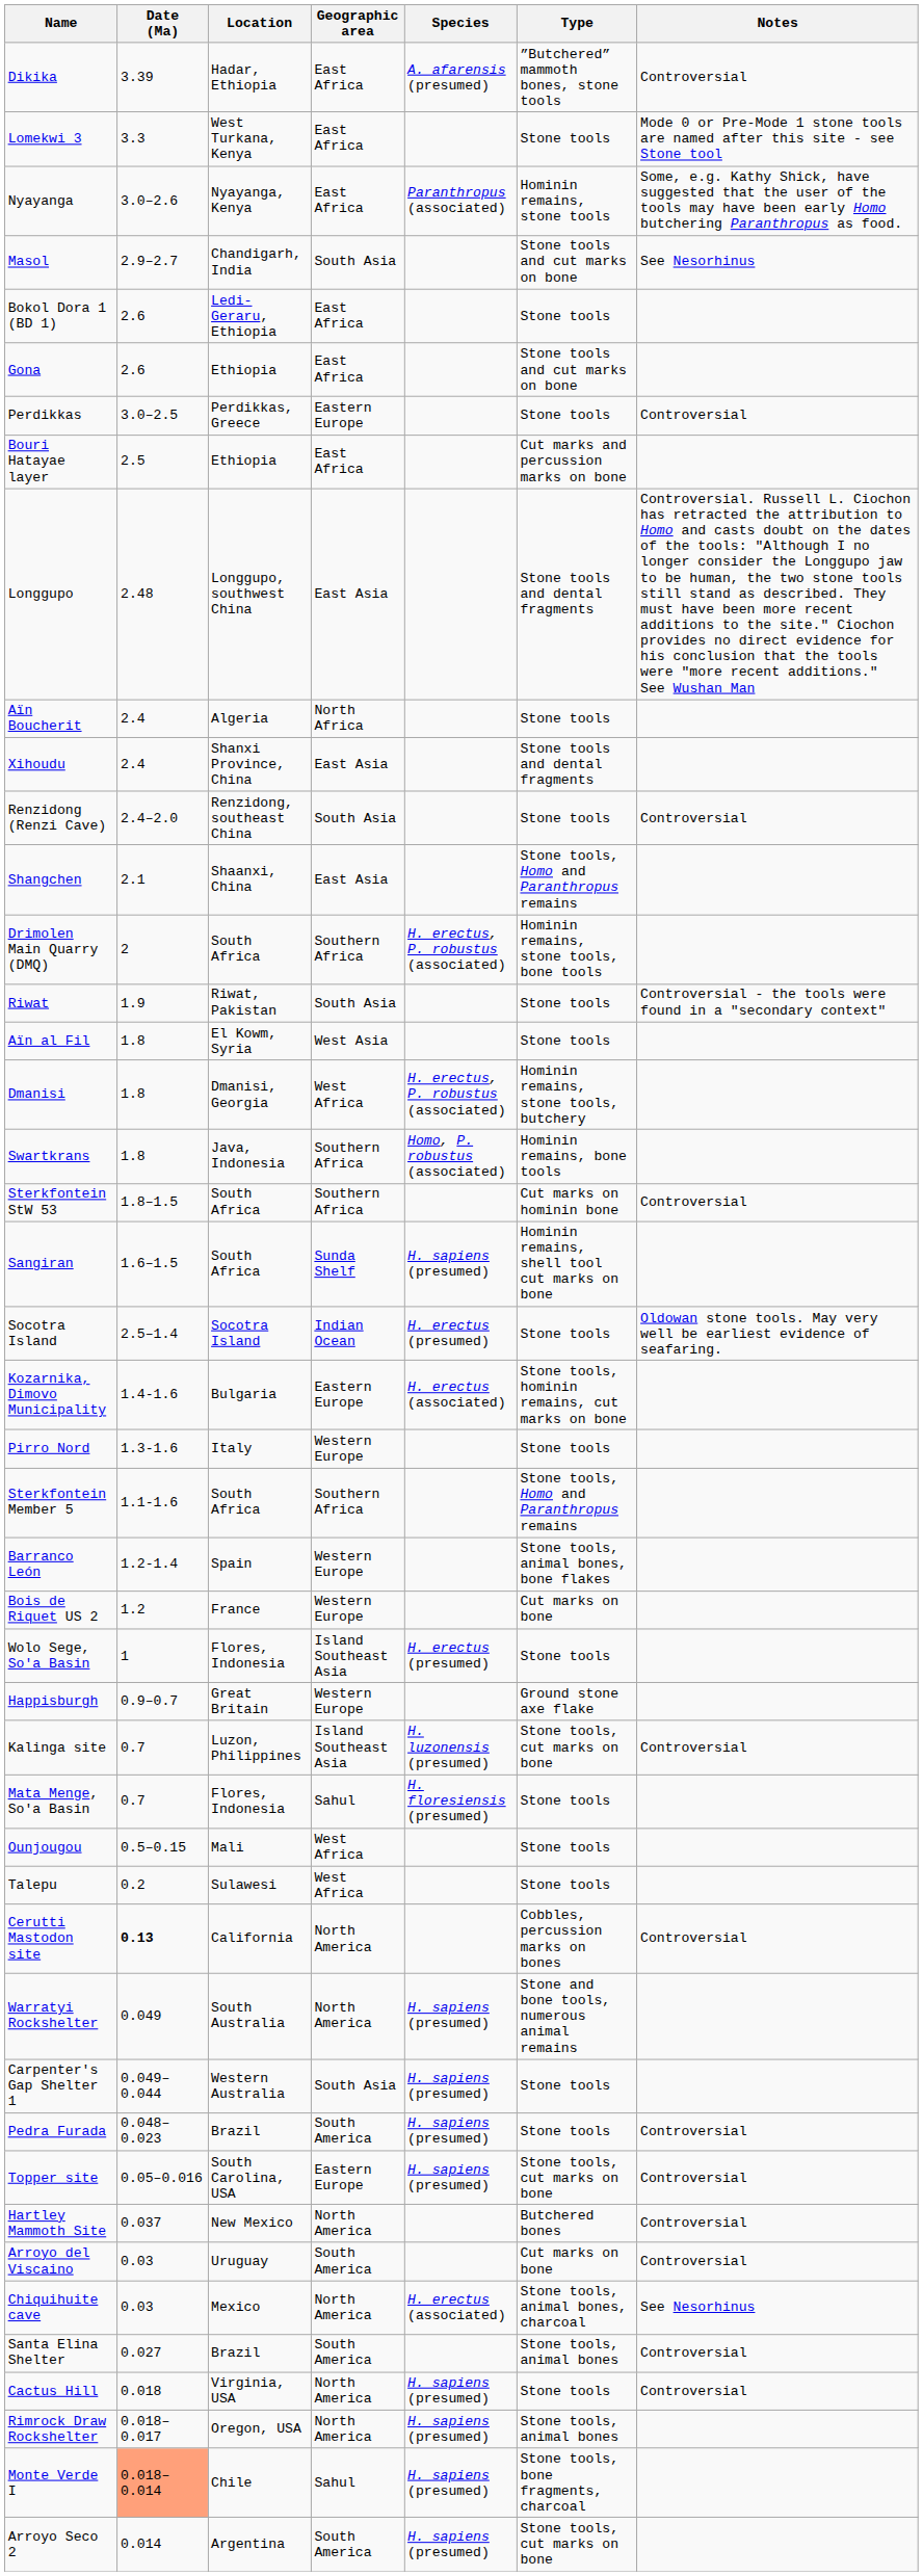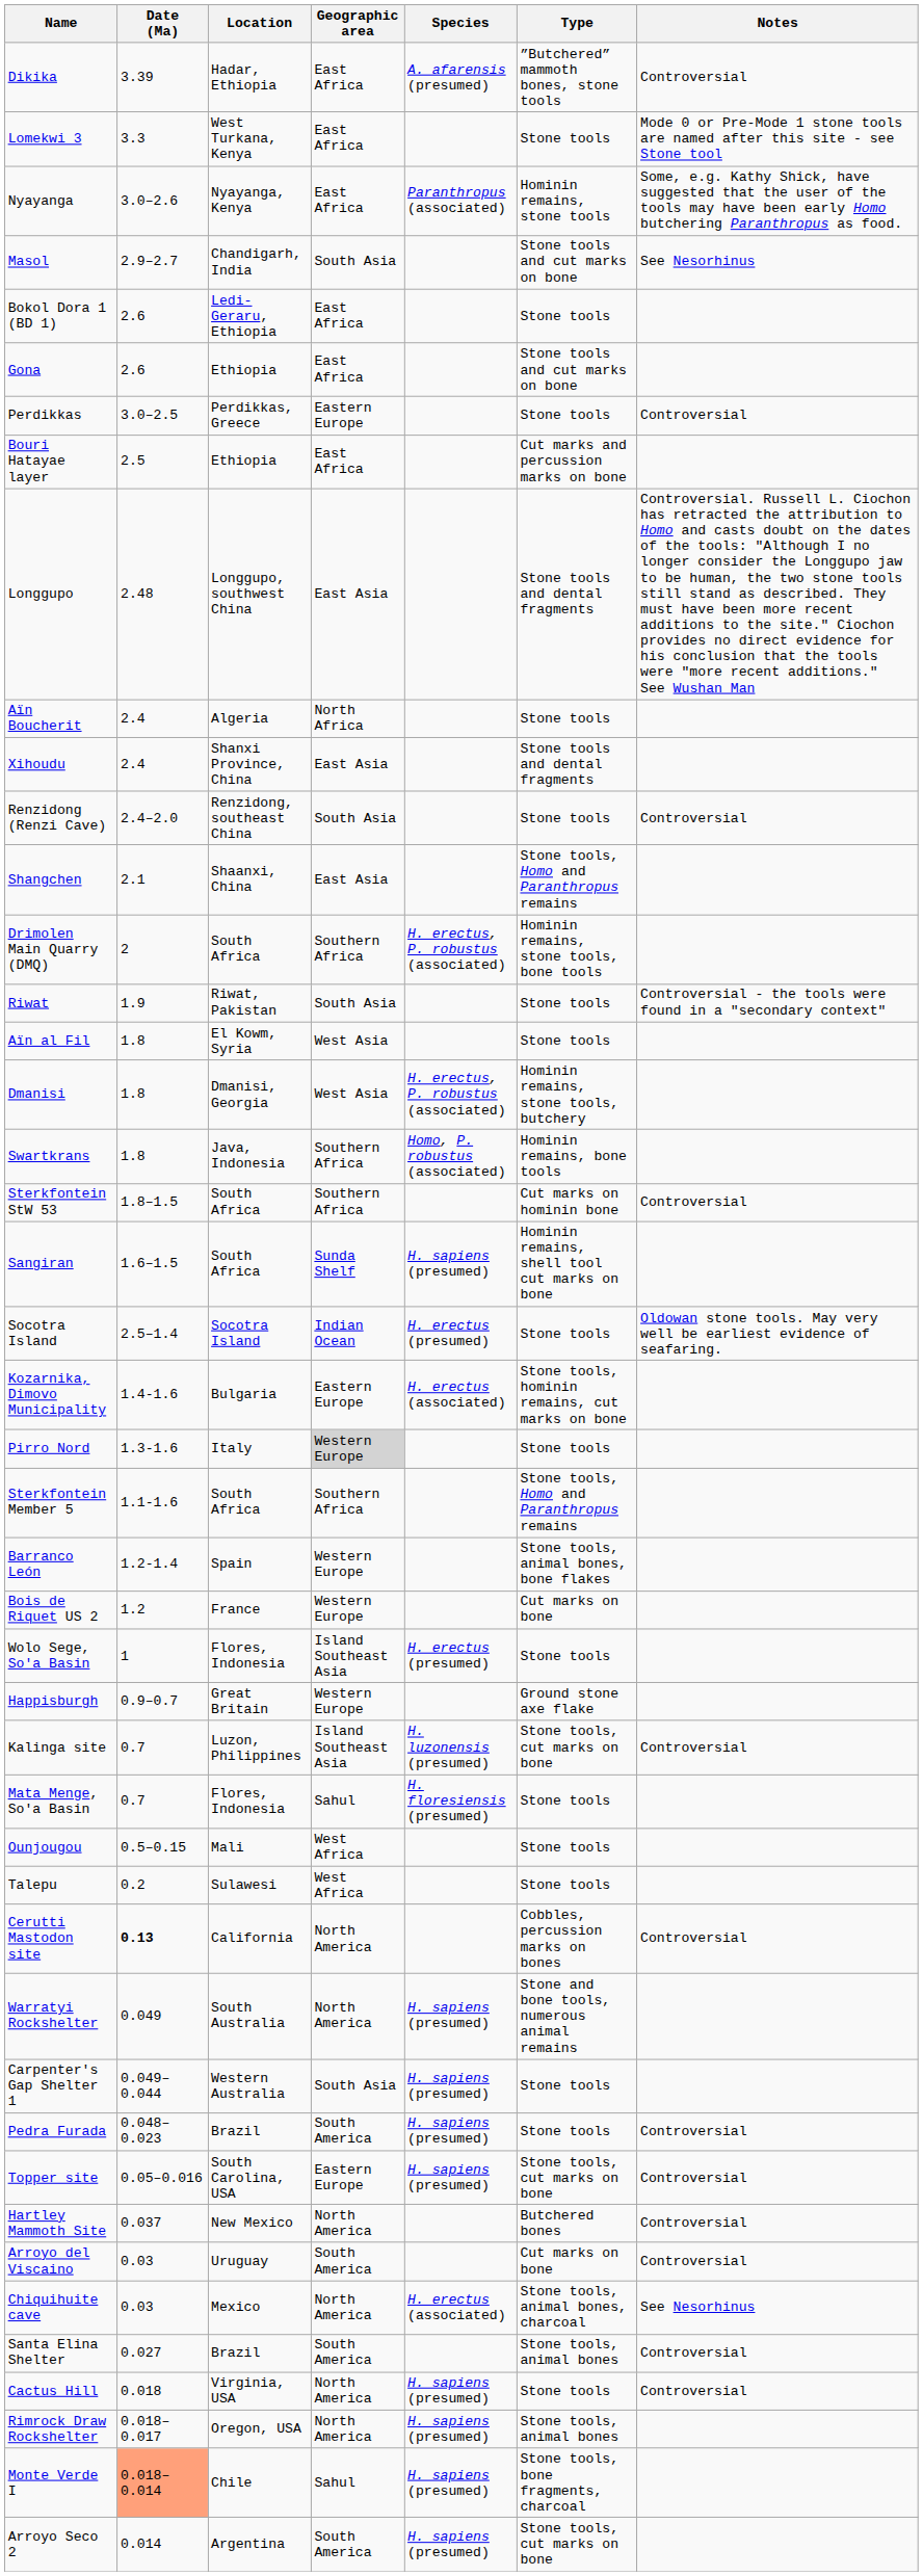Dmanisi | Geographic area: West Africa -> West Asia
Pirro Nord | Geographic area: no background -> lightgrey background
